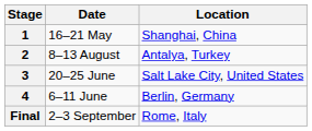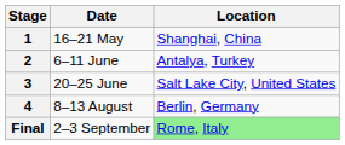2 | Date: 8–13 August -> 6–11 June
4 | Date: 6–11 June -> 8–13 August
Final | Location: no background -> lightgreen background
